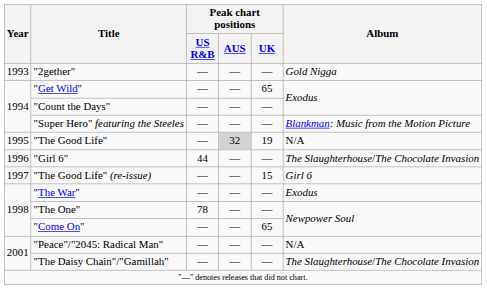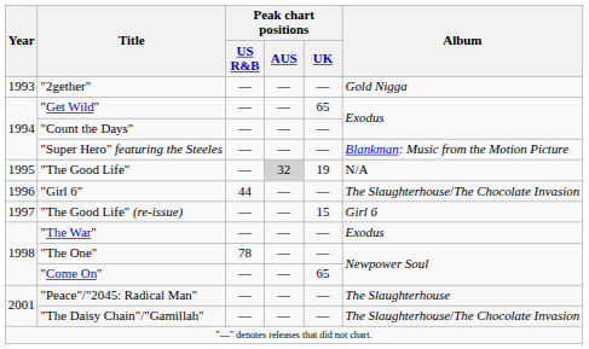"Peace"/"2045: Radical Man" | Album: N/A -> The Slaughterhouse
